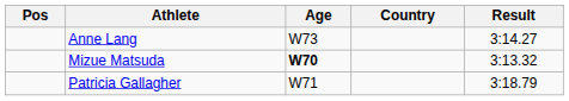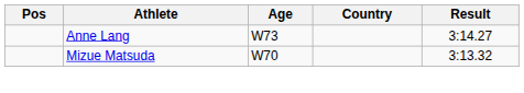Mizue Matsuda | Age: bold -> normal
- row: Patricia Gallagher | W71 | 3:18.79
